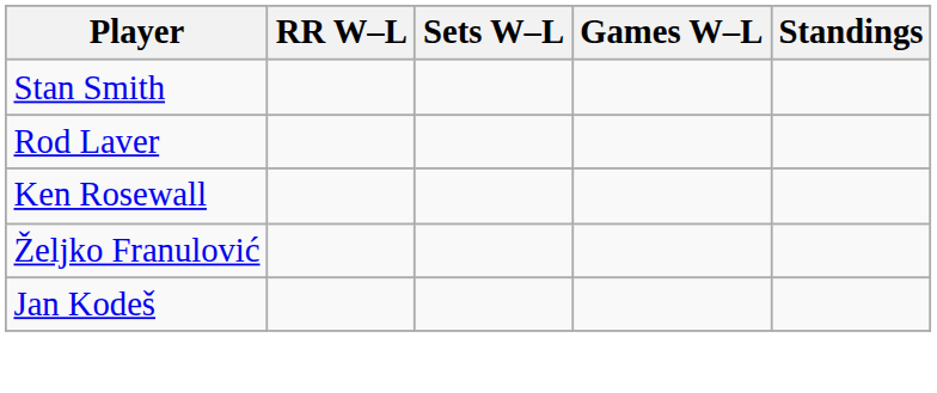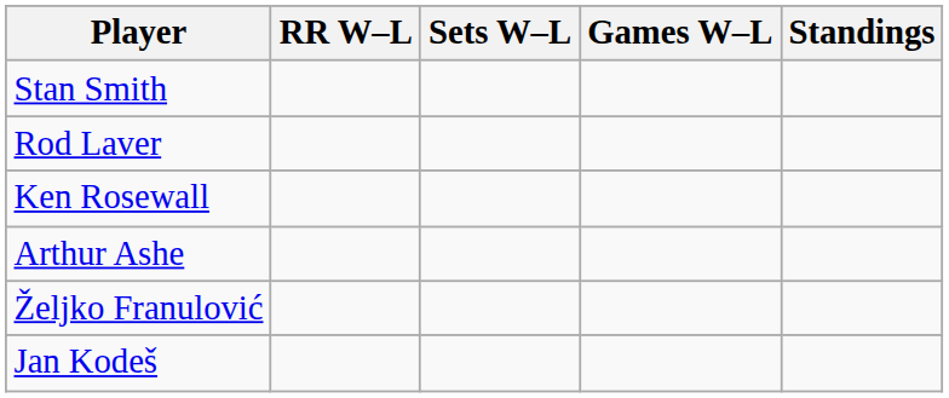+ row: Arthur Ashe
